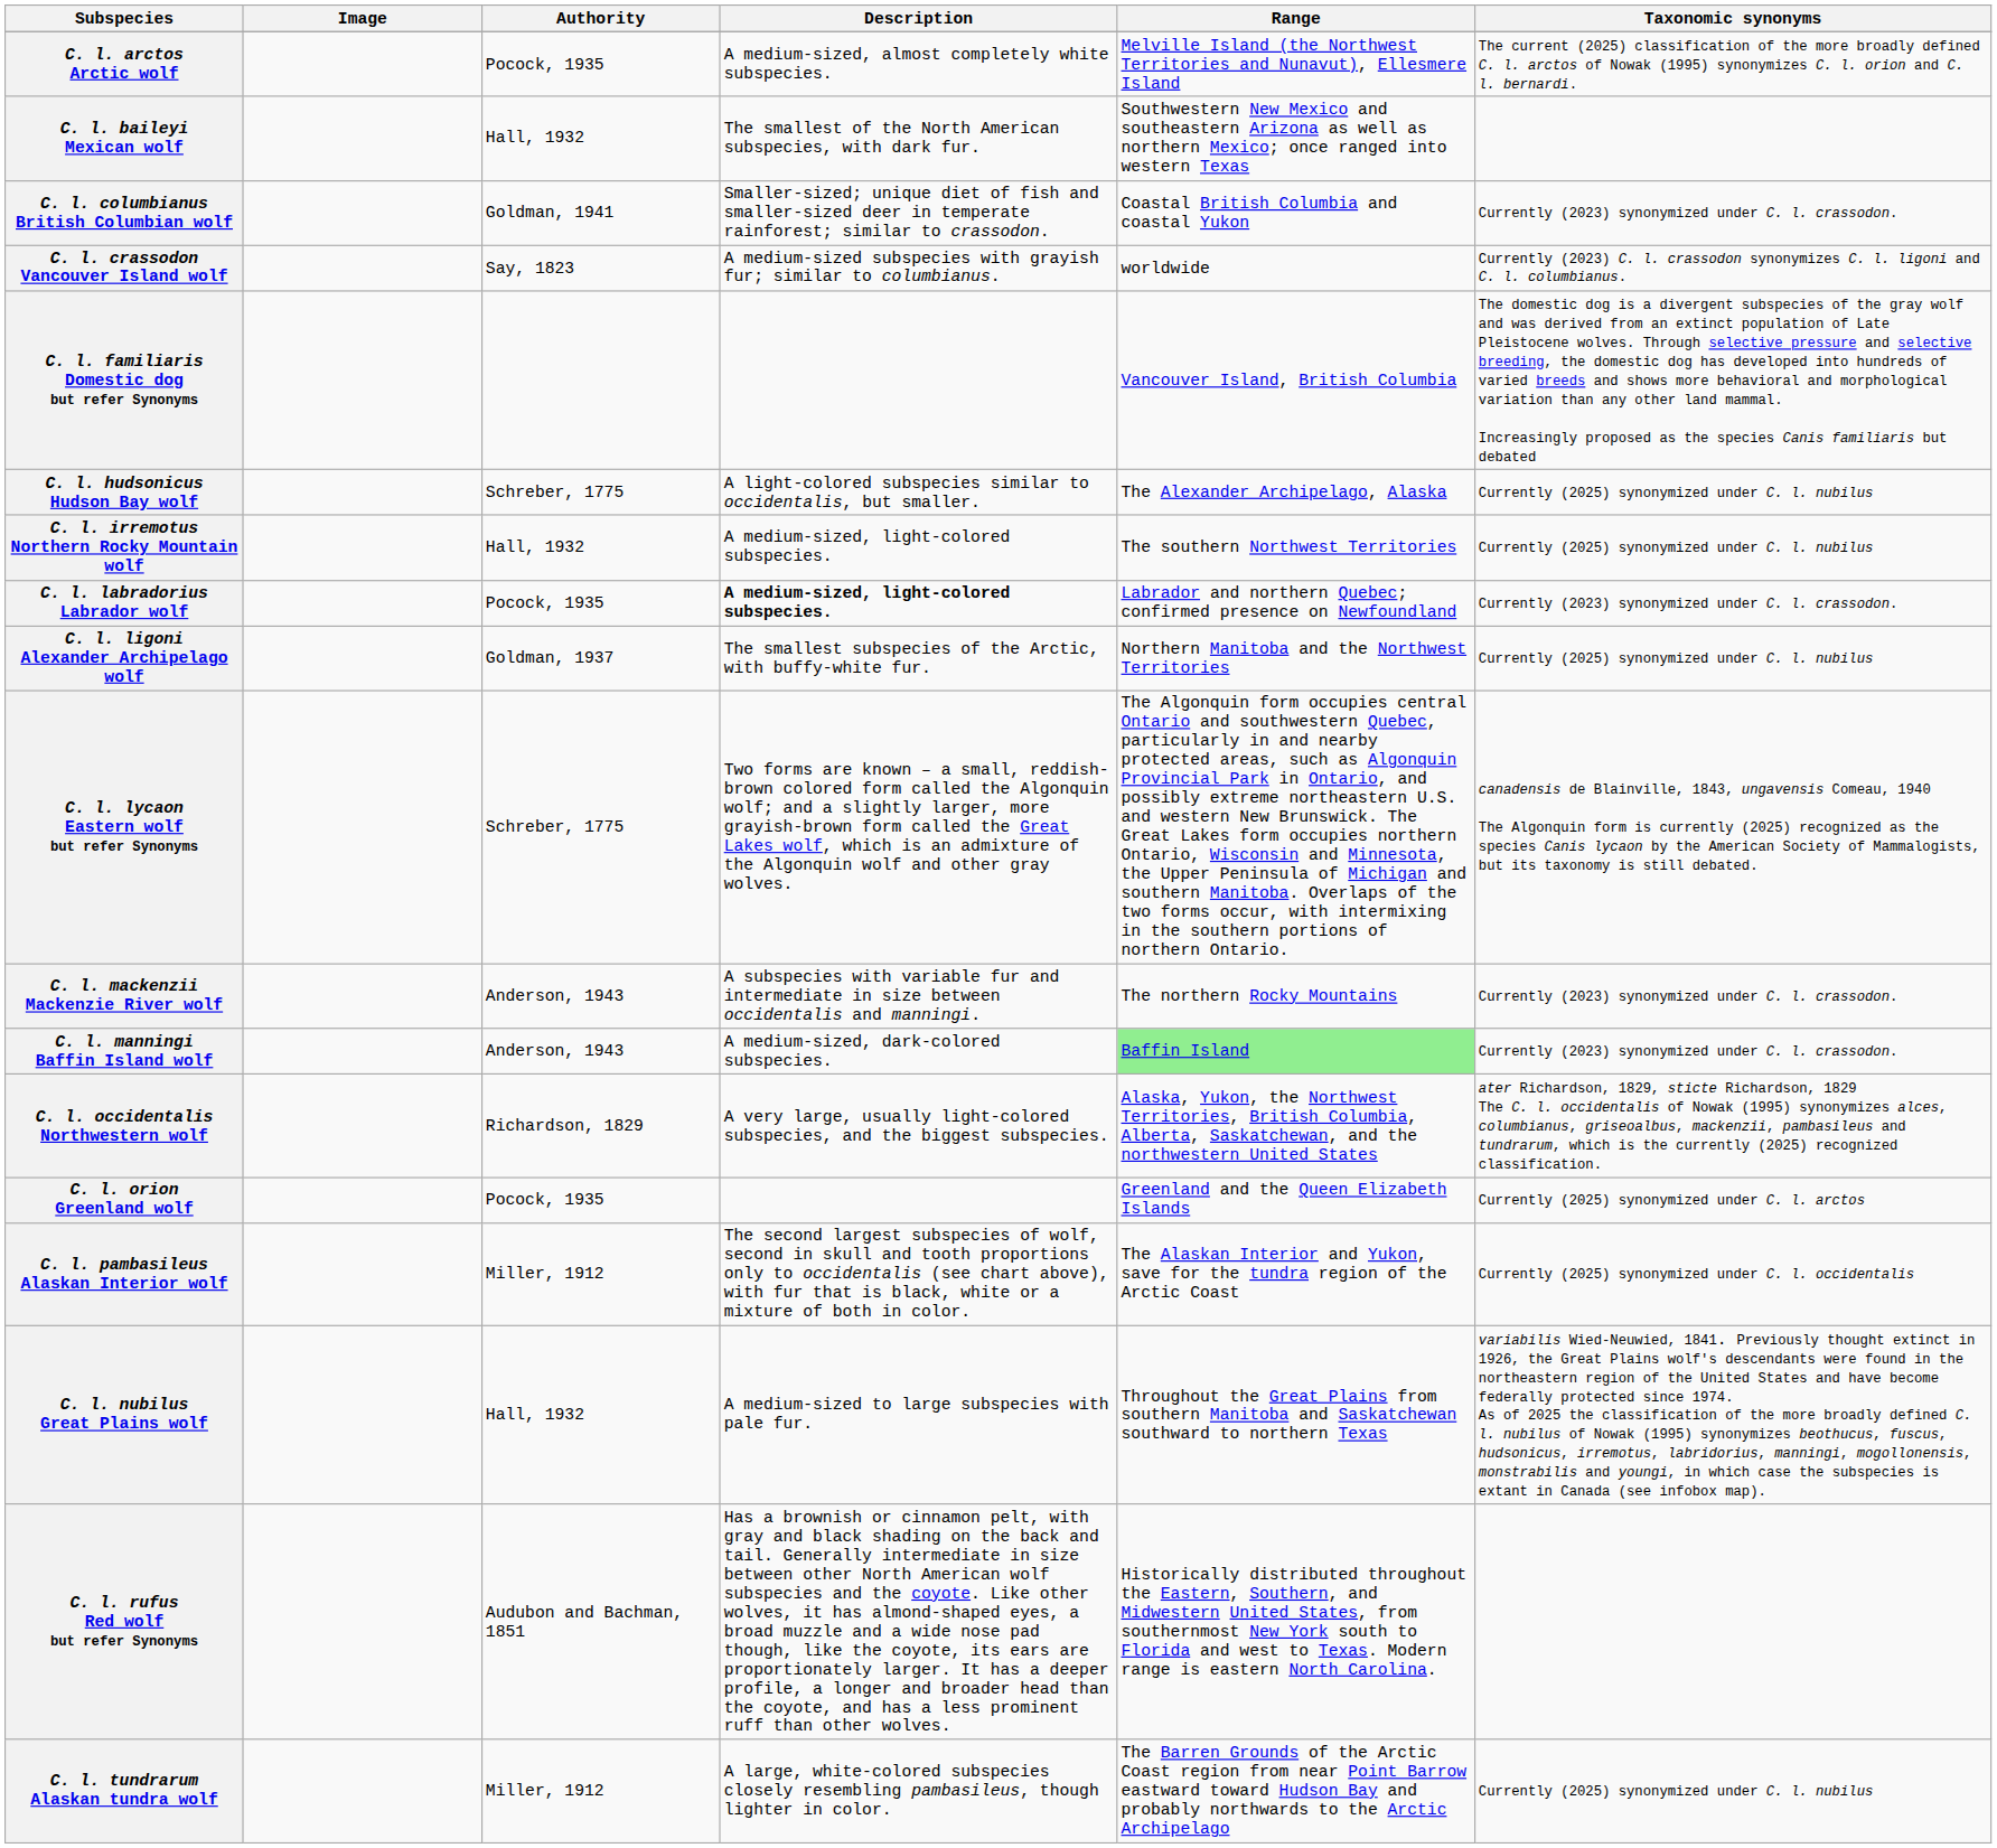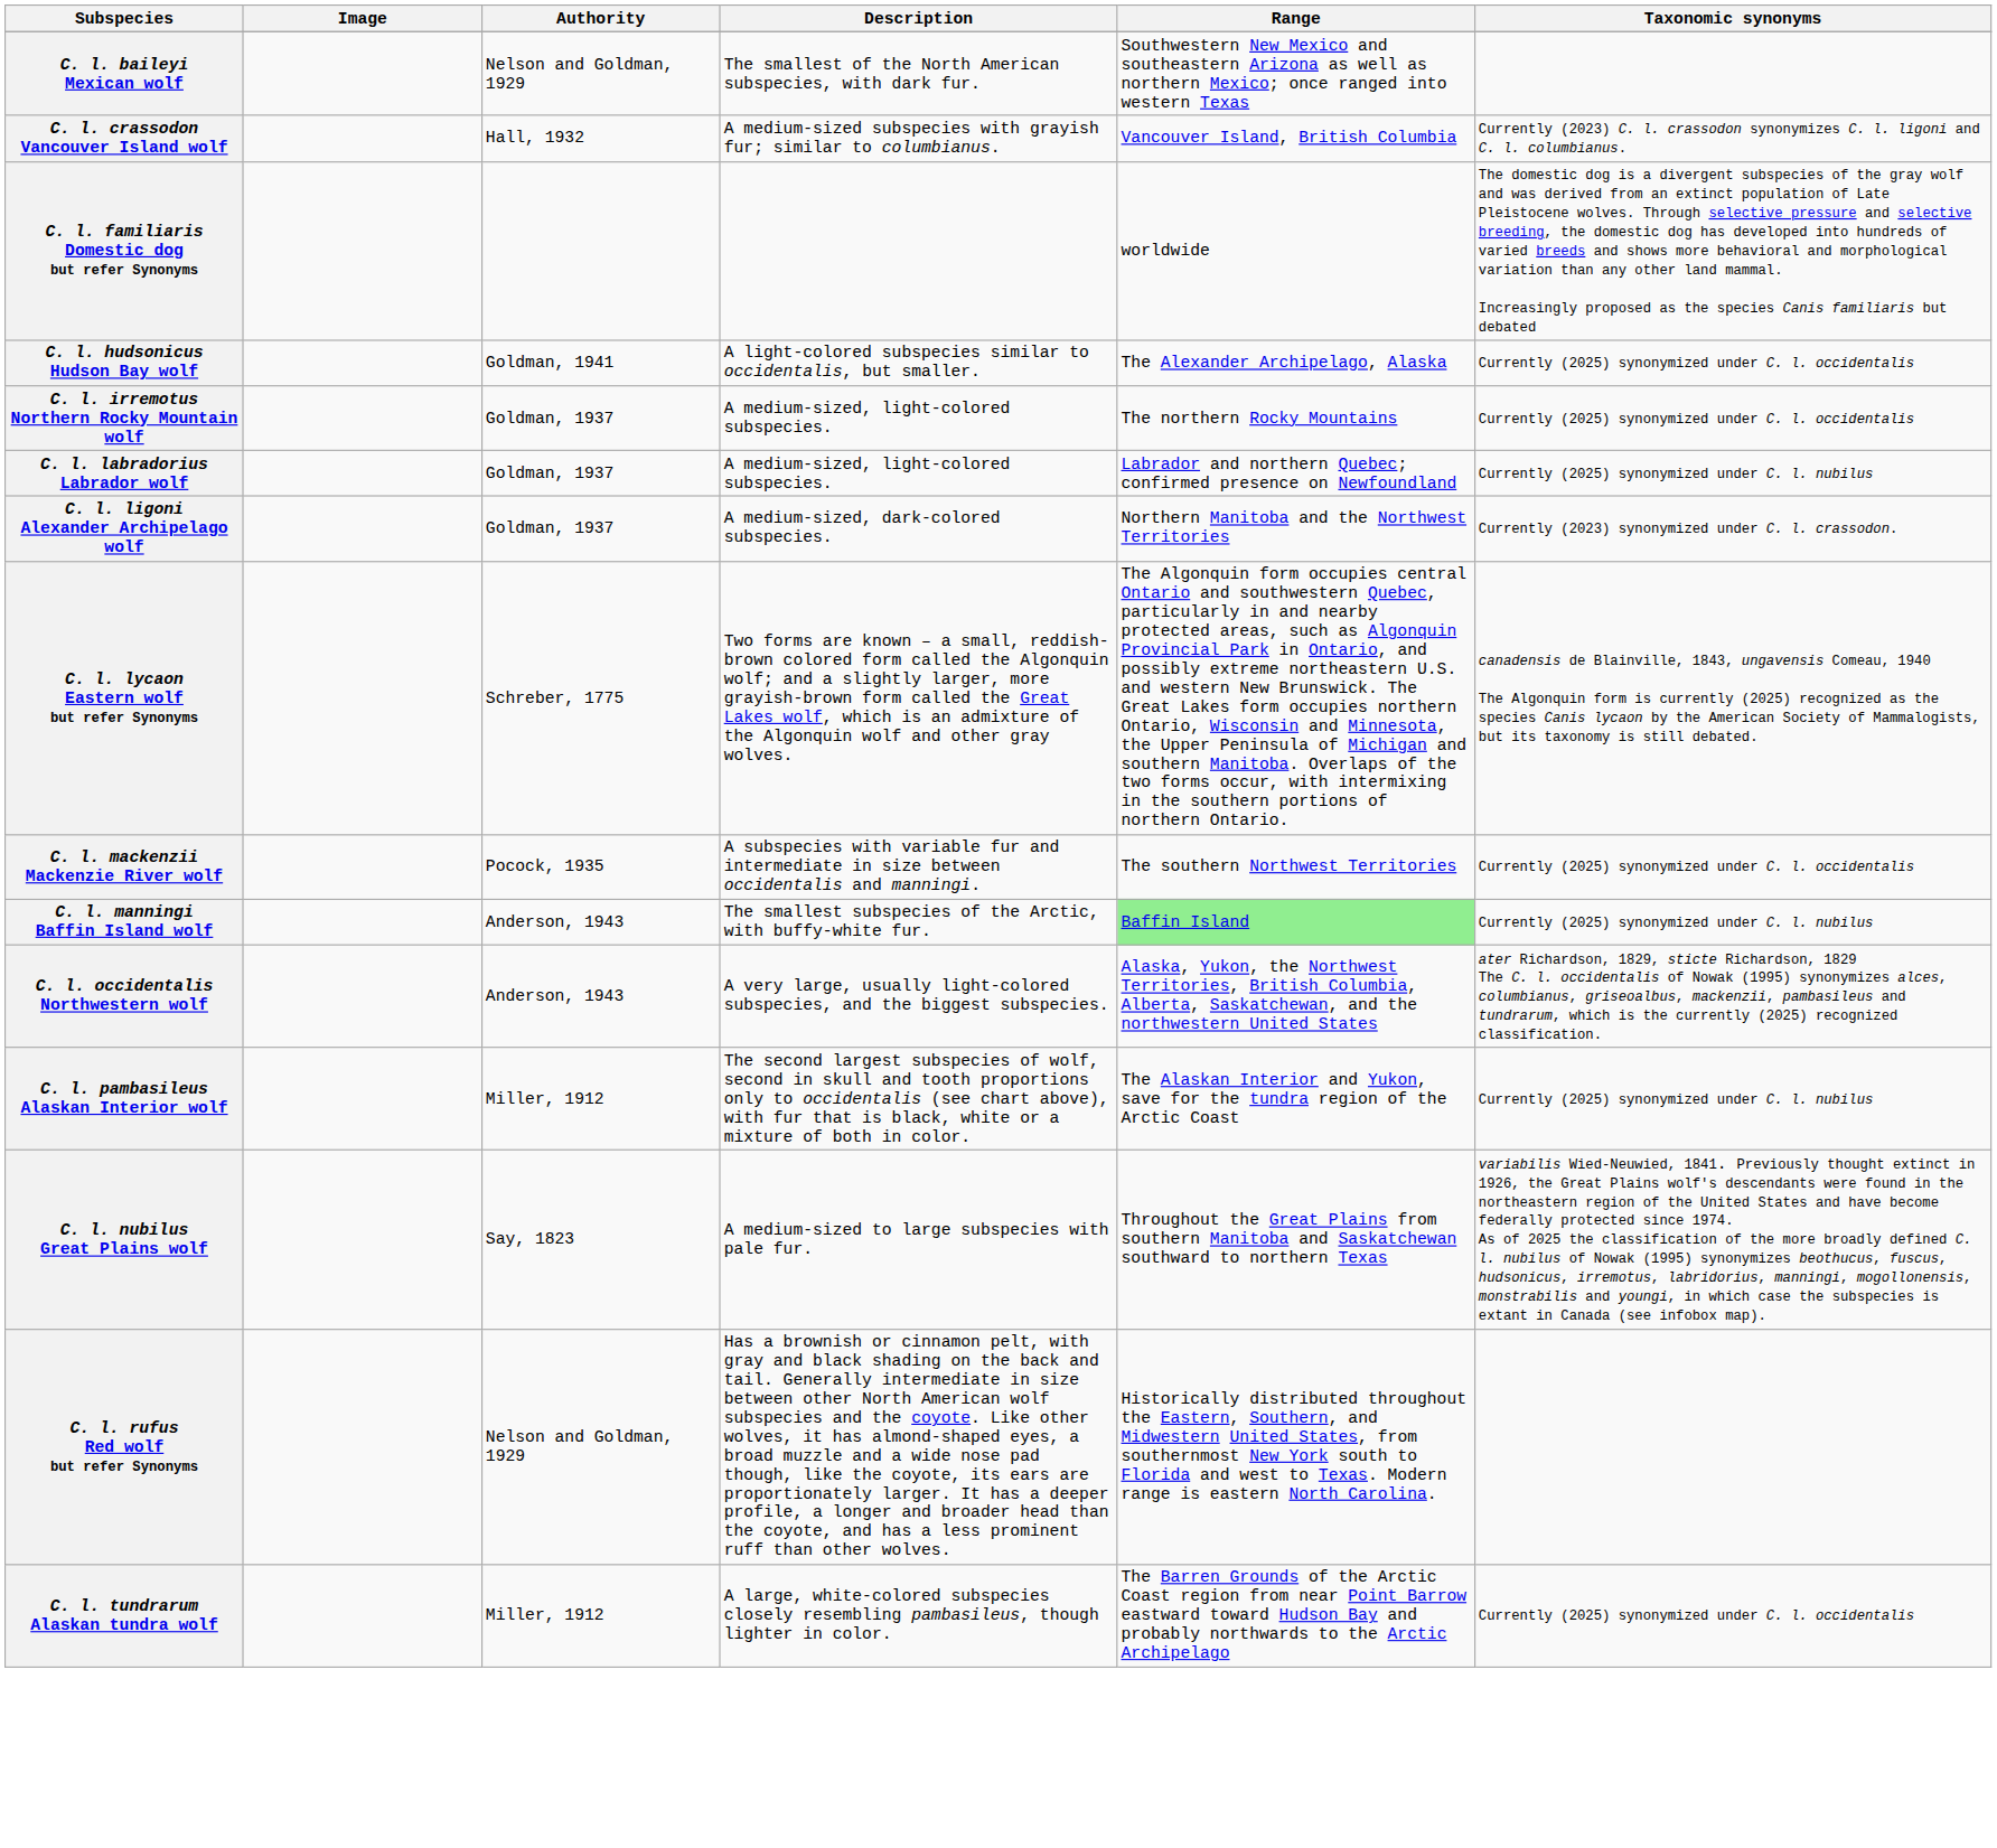- row: C. l. arctos Arctic wolf | Pocock, 1935 | A medium-sized, almost completely white subspecies. | Melville Island (the Northwest Territories and Nunavut), Ellesmere Island | The current (2025) classification of the more broadly defined C. l. arctos of Nowak (1995) synonymizes C. l. orion and C. l. bernardi.
C. l. baileyi Mexican wolf | Authority: Hall, 1932 -> Nelson and Goldman, 1929
- row: C. l. columbianus British Columbian wolf | Goldman, 1941 | Smaller-sized; unique diet of fish and smaller-sized deer in temperate rainforest; similar to crassodon. | Coastal British Columbia and coastal Yukon | Currently (2023) synonymized under C. l. crassodon.
C. l. crassodon Vancouver Island wolf | Authority: Say, 1823 -> Hall, 1932
C. l. crassodon Vancouver Island wolf | Range: worldwide -> Vancouver Island, British Columbia
C. l. familiaris Domestic dog but refer Synonyms | Range: Vancouver Island, British Columbia -> worldwide
C. l. hudsonicus Hudson Bay wolf | Authority: Schreber, 1775 -> Goldman, 1941
C. l. hudsonicus Hudson Bay wolf | Taxonomic synonyms: Currently (2025) synonymized under C. l. nubilus -> Currently (2025) synonymized under C. l. occidentalis
C. l. irremotus Northern Rocky Mountain wolf | Authority: Hall, 1932 -> Goldman, 1937
C. l. irremotus Northern Rocky Mountain wolf | Range: The southern Northwest Territories -> The northern Rocky Mountains
C. l. irremotus Northern Rocky Mountain wolf | Taxonomic synonyms: Currently (2025) synonymized under C. l. nubilus -> Currently (2025) synonymized under C. l. occidentalis
C. l. labradorius Labrador wolf | Authority: Pocock, 1935 -> Goldman, 1937
C. l. labradorius Labrador wolf | Description: bold -> normal
C. l. labradorius Labrador wolf | Taxonomic synonyms: Currently (2023) synonymized under C. l. crassodon. -> Currently (2025) synonymized under C. l. nubilus
C. l. ligoni Alexander Archipelago wolf | Description: The smallest subspecies of the Arctic, with buffy-white fur. -> A medium-sized, dark-colored subspecies.
C. l. ligoni Alexander Archipelago wolf | Taxonomic synonyms: Currently (2025) synonymized under C. l. nubilus -> Currently (2023) synonymized under C. l. crassodon.
C. l. mackenzii Mackenzie River wolf | Authority: Anderson, 1943 -> Pocock, 1935
C. l. mackenzii Mackenzie River wolf | Range: The northern Rocky Mountains -> The southern Northwest Territories
C. l. mackenzii Mackenzie River wolf | Taxonomic synonyms: Currently (2023) synonymized under C. l. crassodon. -> Currently (2025) synonymized under C. l. occidentalis
C. l. manningi Baffin Island wolf | Description: A medium-sized, dark-colored subspecies. -> The smallest subspecies of the Arctic, with buffy-white fur.
C. l. manningi Baffin Island wolf | Taxonomic synonyms: Currently (2023) synonymized under C. l. crassodon. -> Currently (2025) synonymized under C. l. nubilus
C. l. occidentalis Northwestern wolf | Authority: Richardson, 1829 -> Anderson, 1943
- row: C. l. orion Greenland wolf | Pocock, 1935 | Greenland and the Queen Elizabeth Islands | Currently (2025) synonymized under C. l. arctos
C. l. pambasileus Alaskan Interior wolf | Taxonomic synonyms: Currently (2025) synonymized under C. l. occidentalis -> Currently (2025) synonymized under C. l. nubilus
C. l. nubilus Great Plains wolf | Authority: Hall, 1932 -> Say, 1823
C. l. rufus Red wolf but refer Synonyms | Authority: Audubon and Bachman, 1851 -> Nelson and Goldman, 1929
C. l. tundrarum Alaskan tundra wolf | Taxonomic synonyms: Currently (2025) synonymized under C. l. nubilus -> Currently (2025) synonymized under C. l. occidentalis
